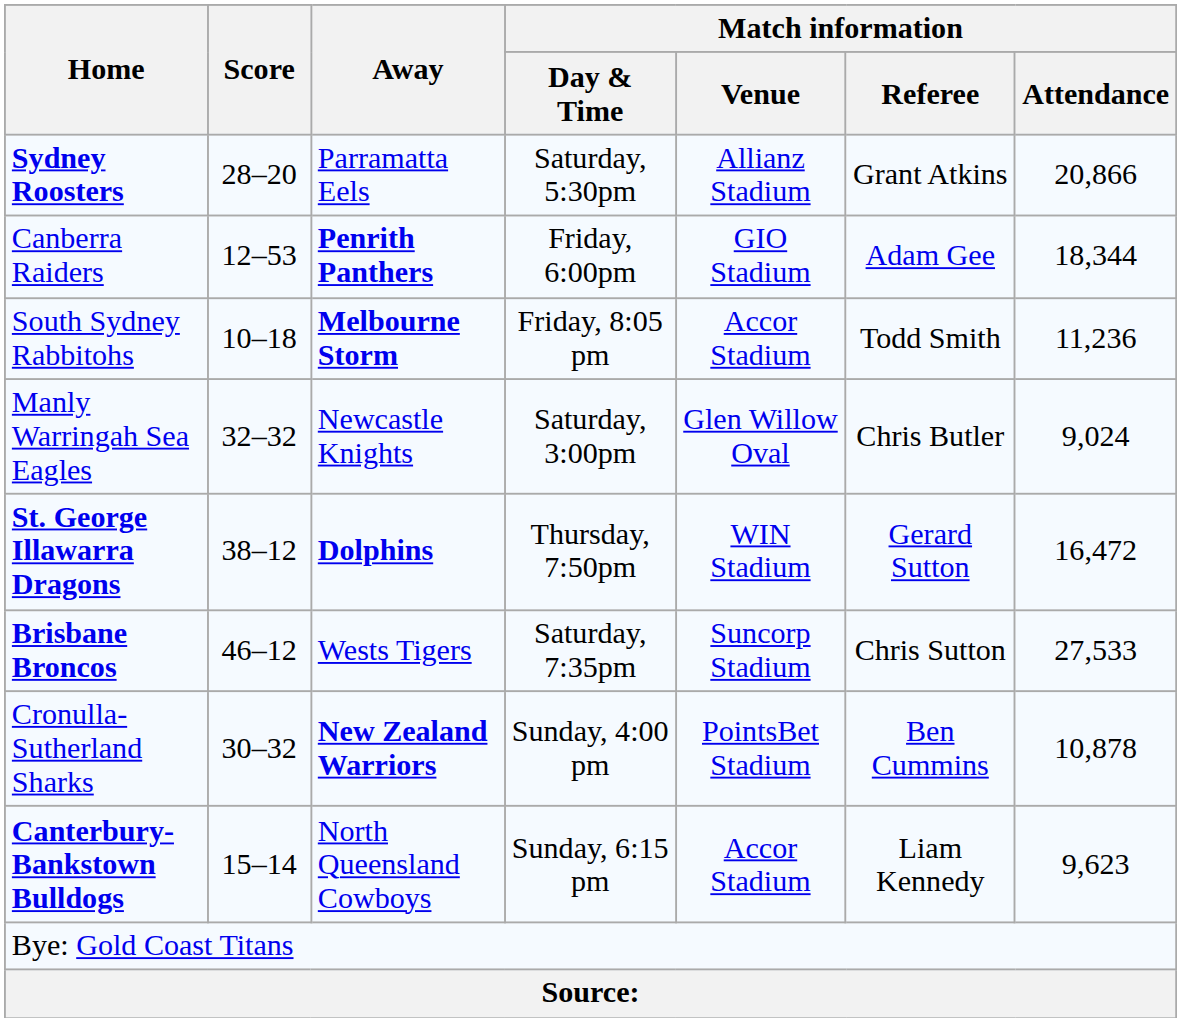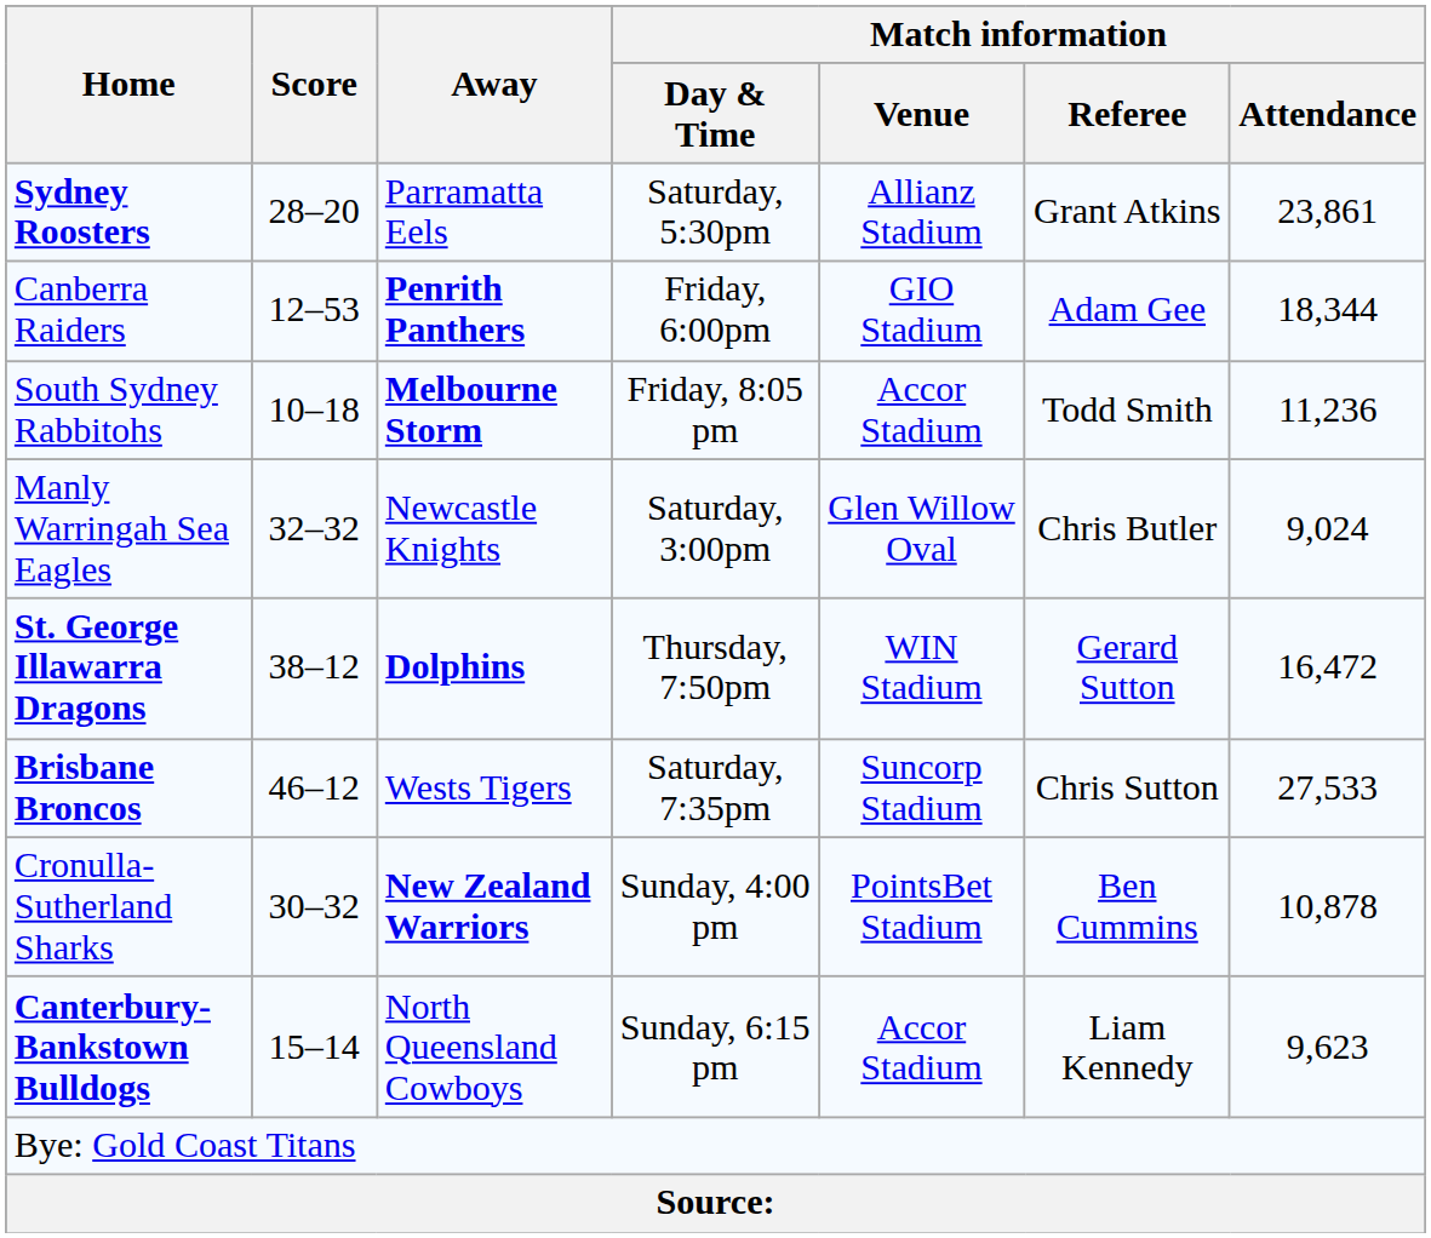Sydney Roosters | Match information / Attendance: 20,866 -> 23,861
